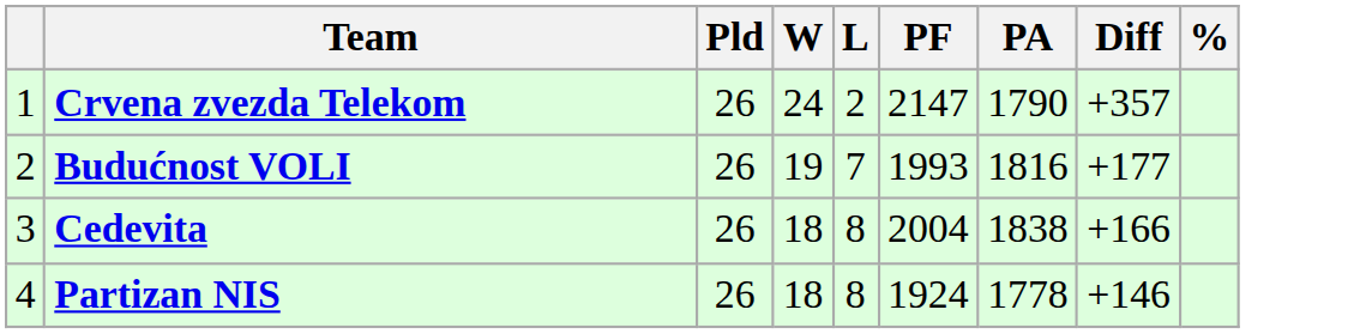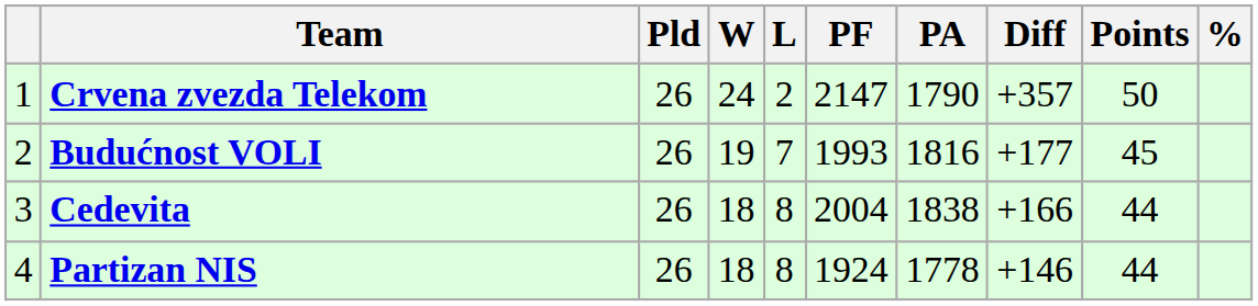+ column: Points | 50 | 45 | 44 | 44
